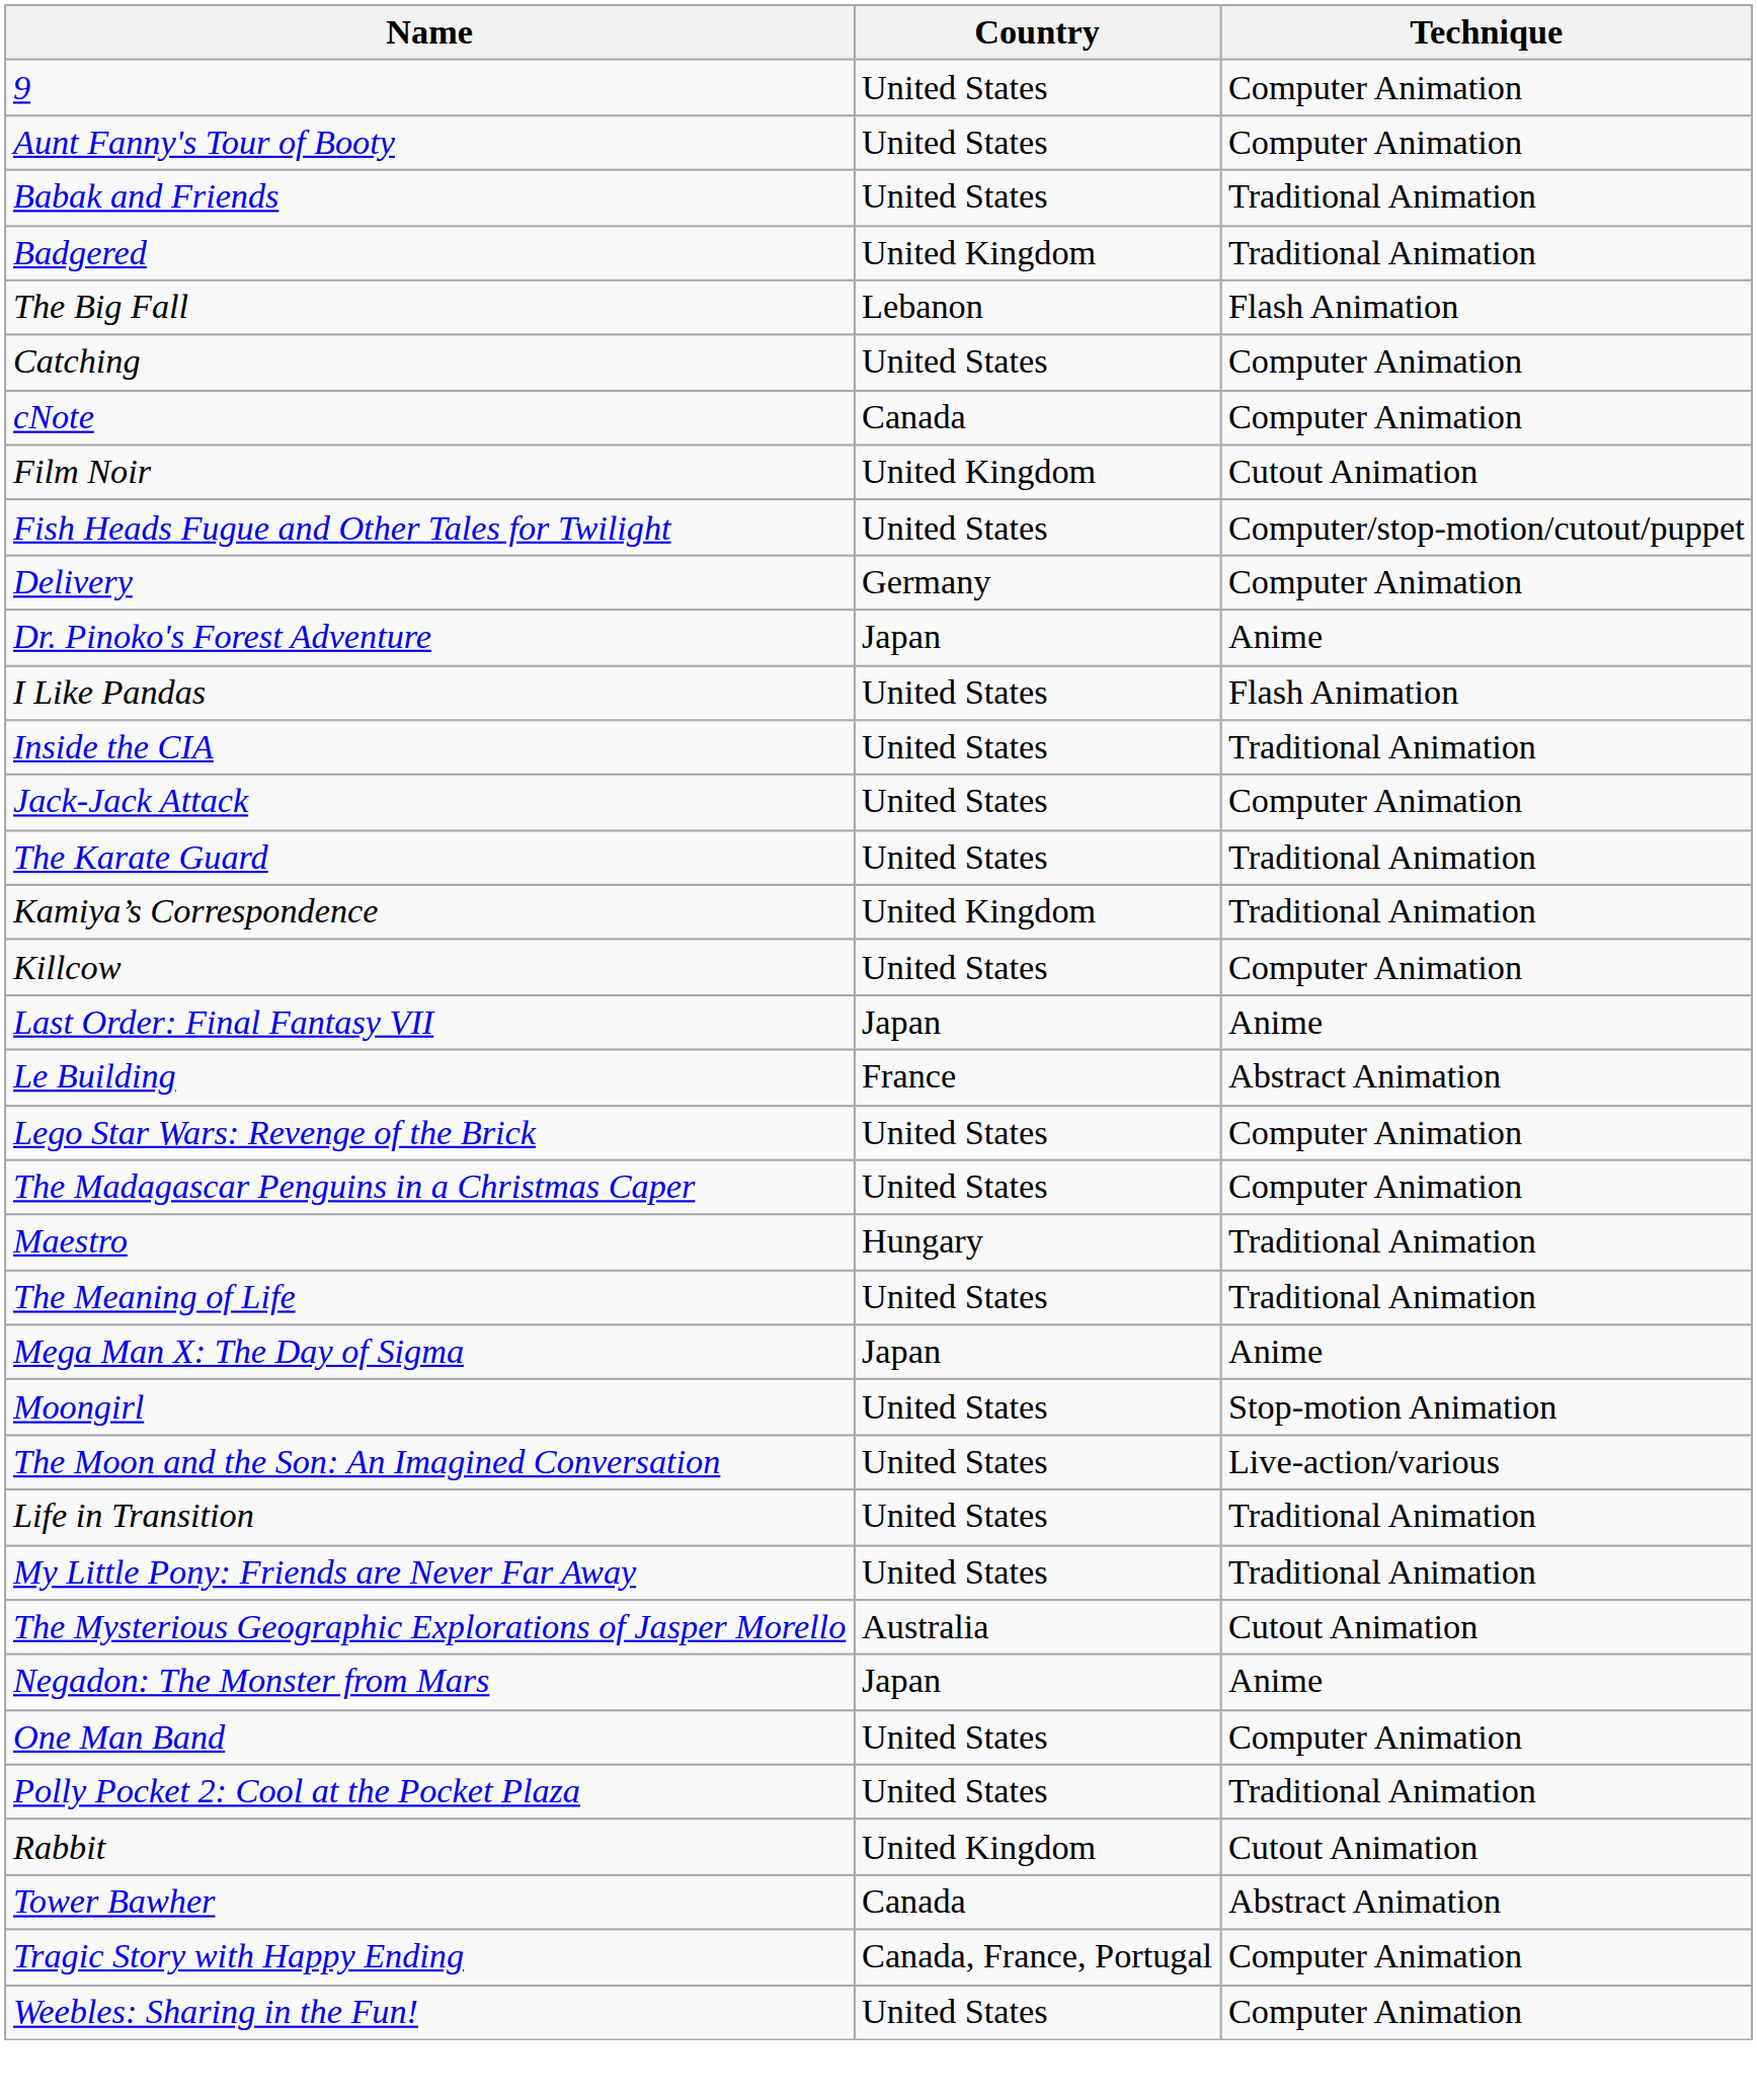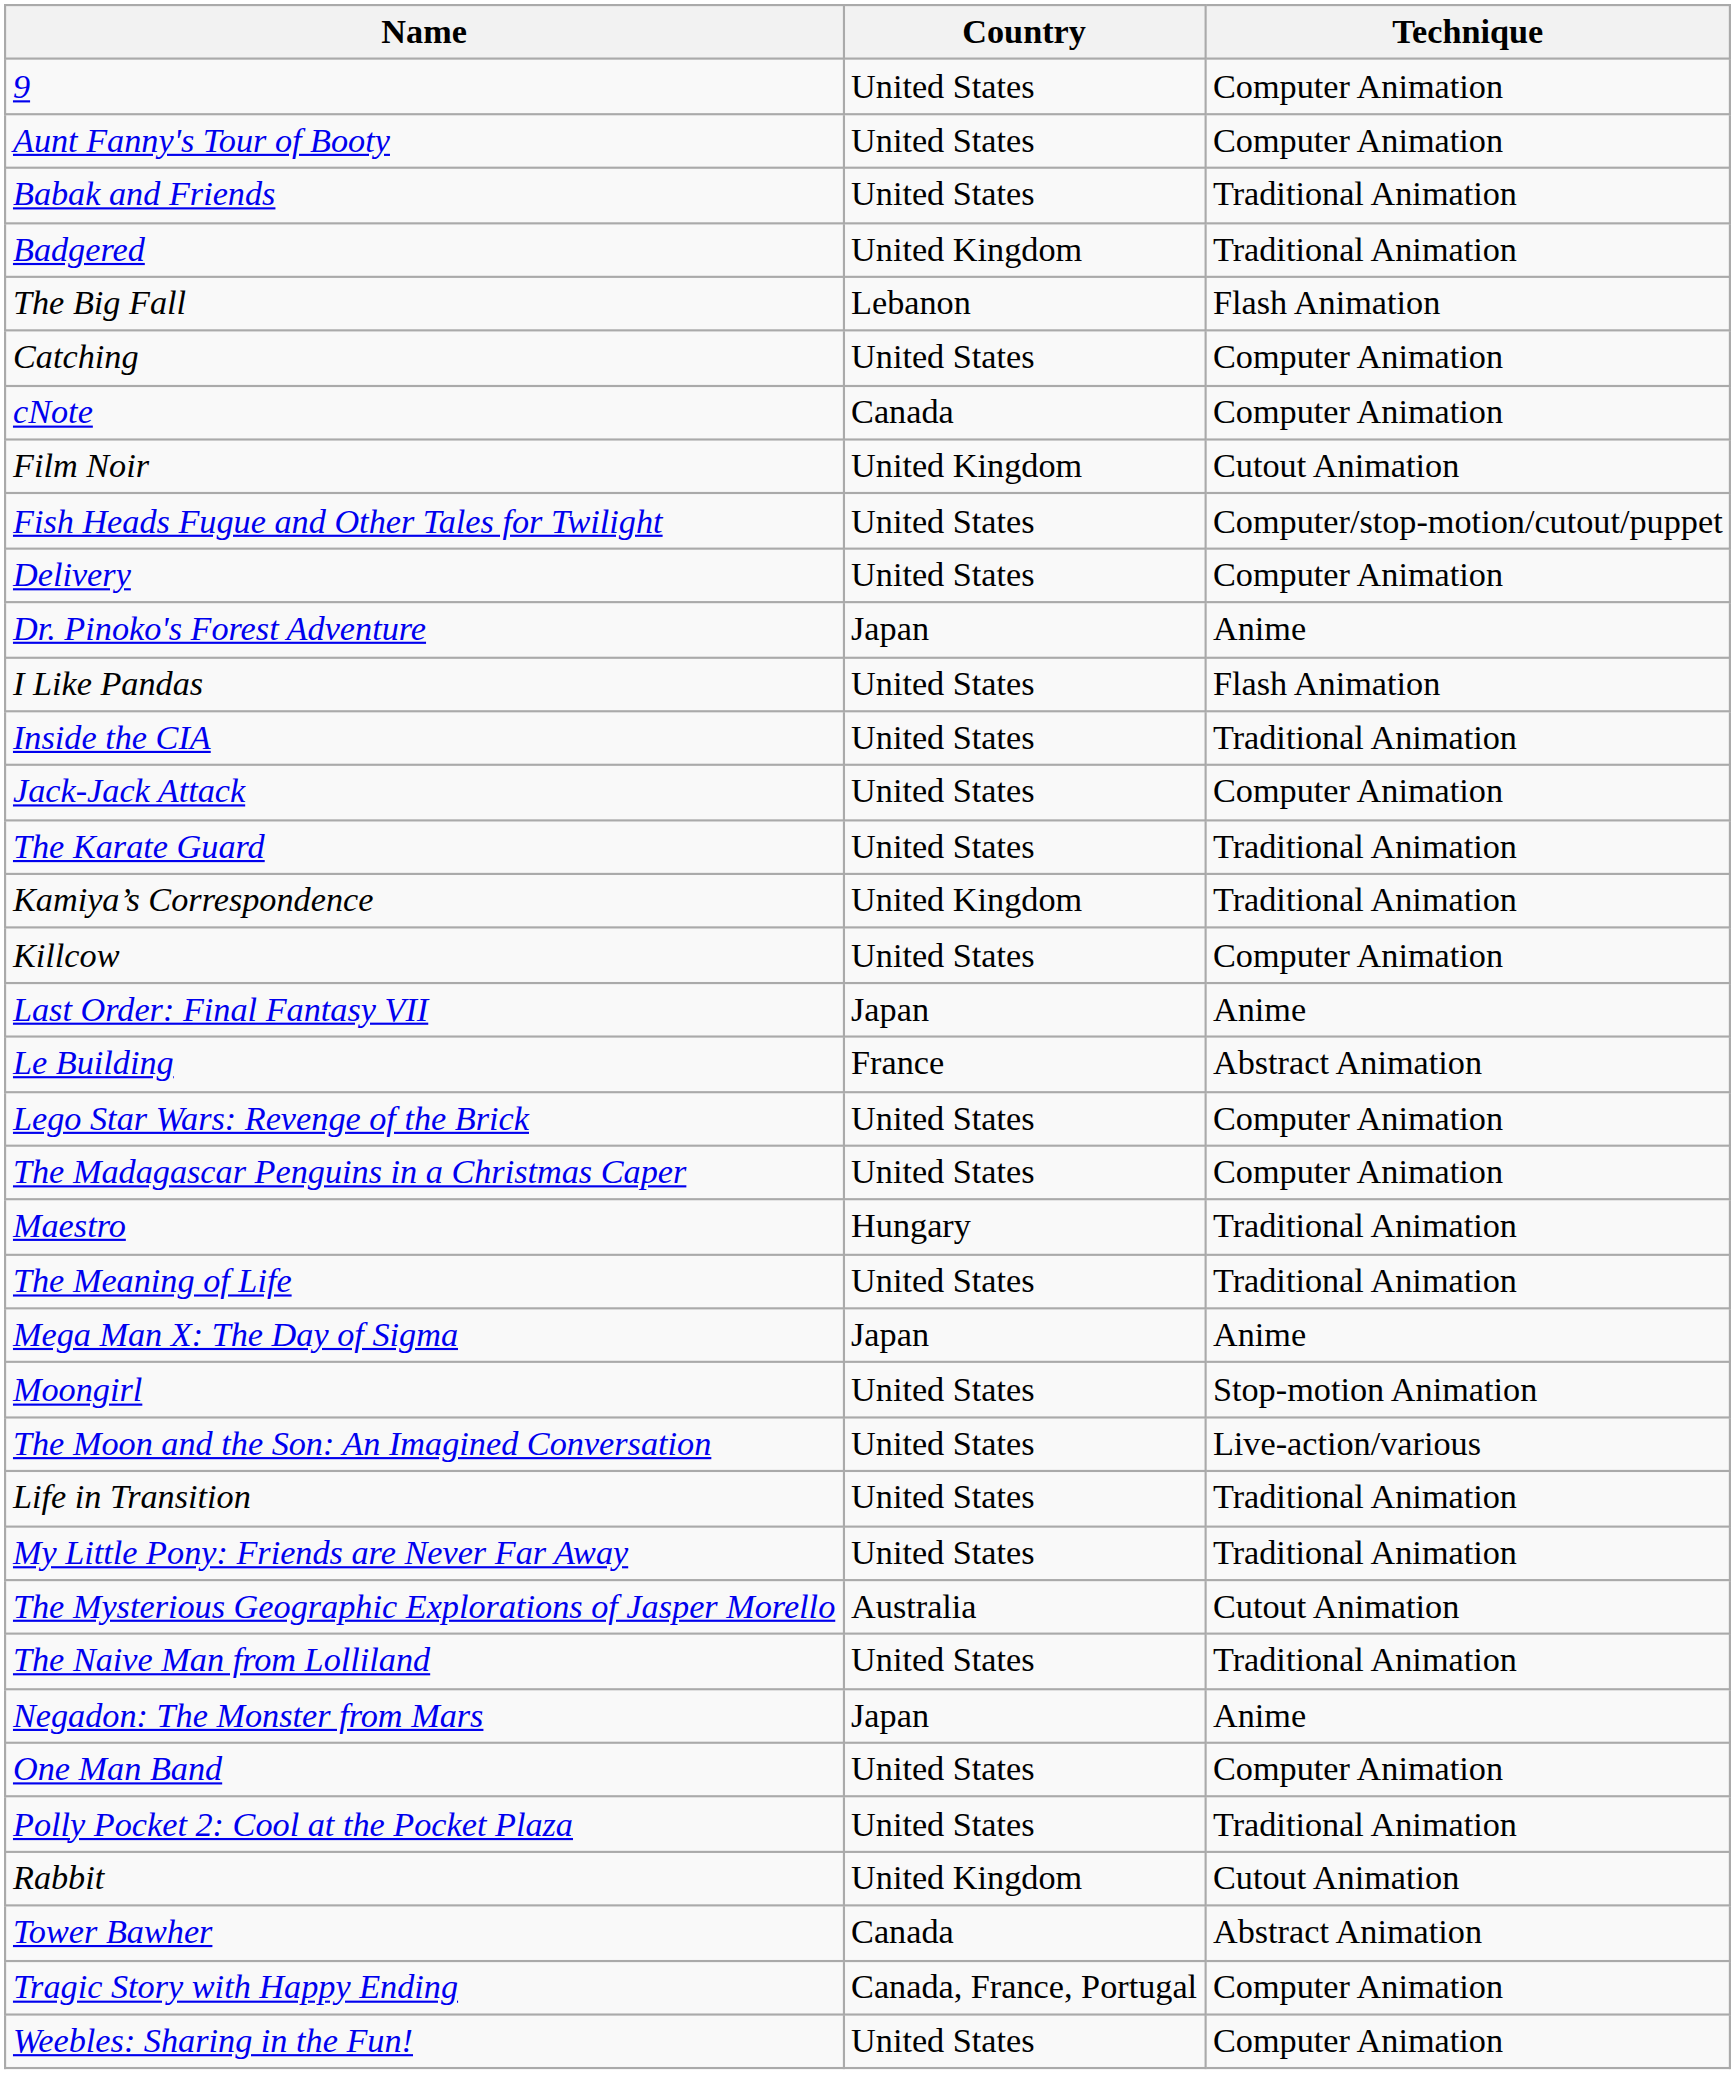Delivery | Country: Germany -> United States
+ row: The Naive Man from Lolliland | United States | Traditional Animation
